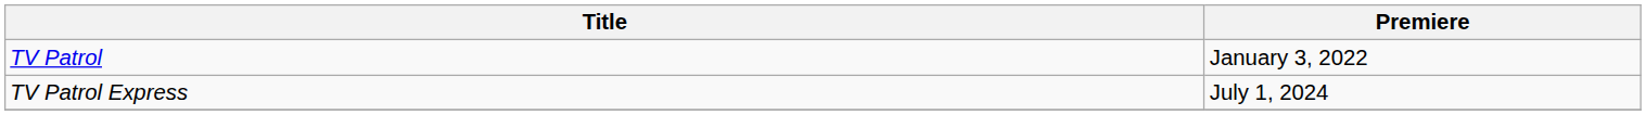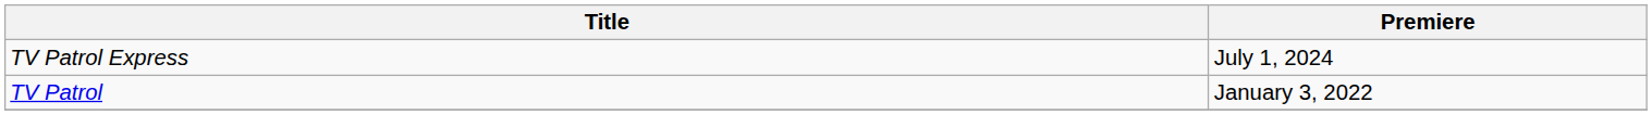rows swapped: TV Patrol <-> TV Patrol Express
